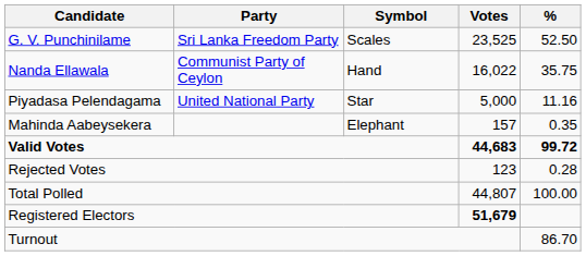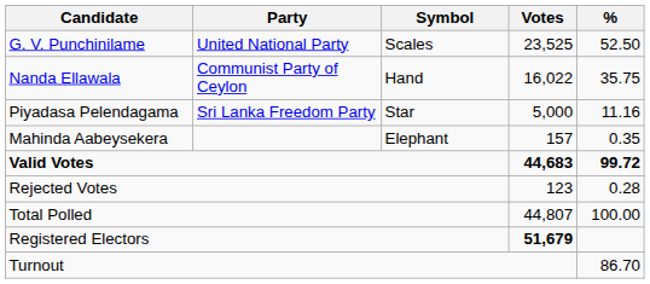G. V. Punchinilame | Party: Sri Lanka Freedom Party -> United National Party
Piyadasa Pelendagama | Party: United National Party -> Sri Lanka Freedom Party
